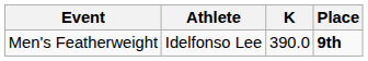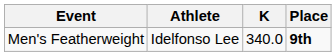Men's Featherweight | K: 390.0 -> 340.0
